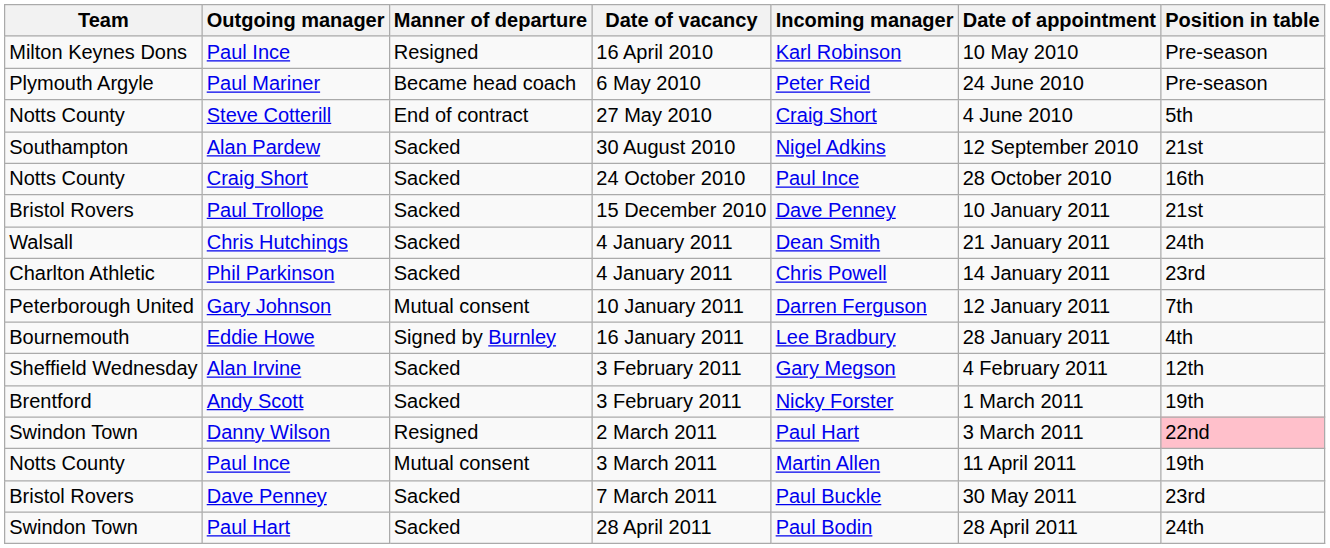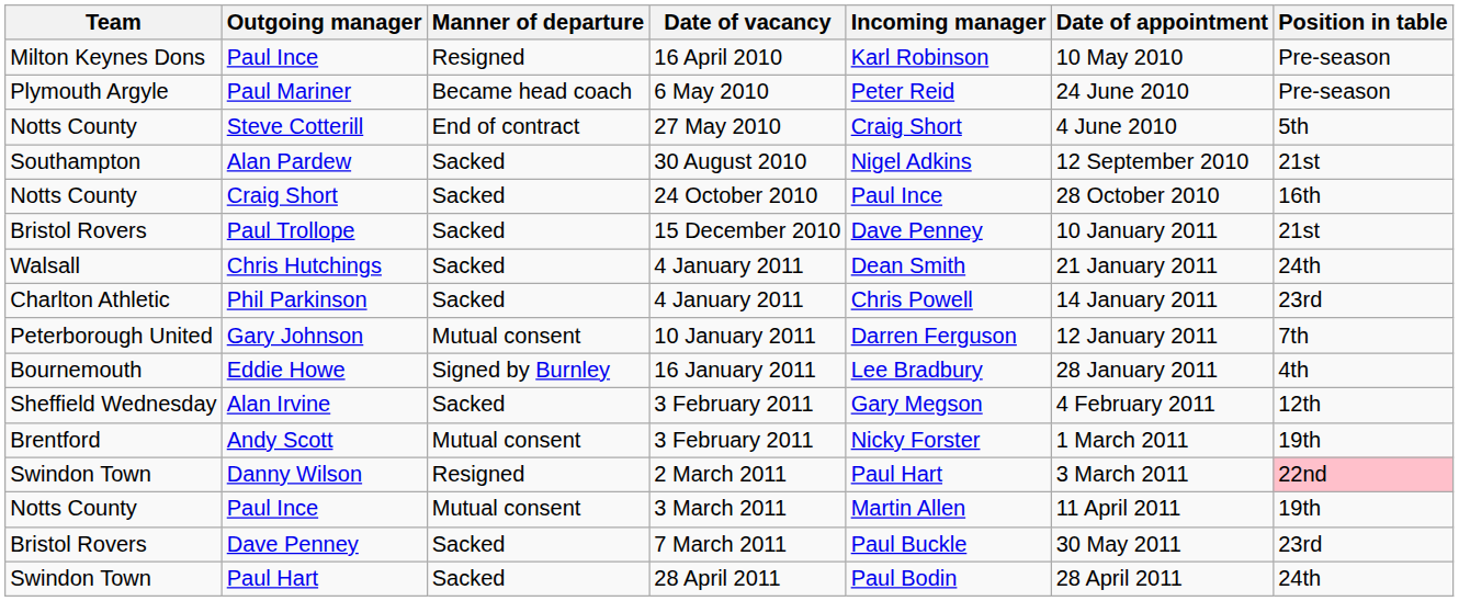Andy Scott | Manner of departure: Sacked -> Mutual consent
